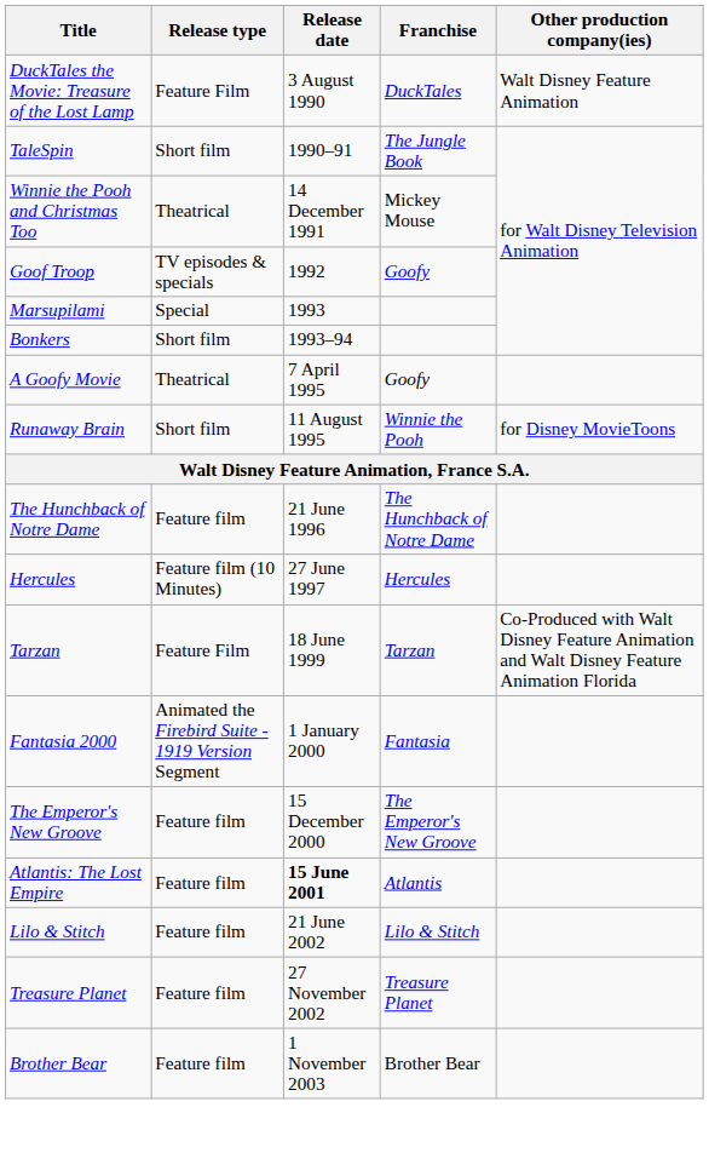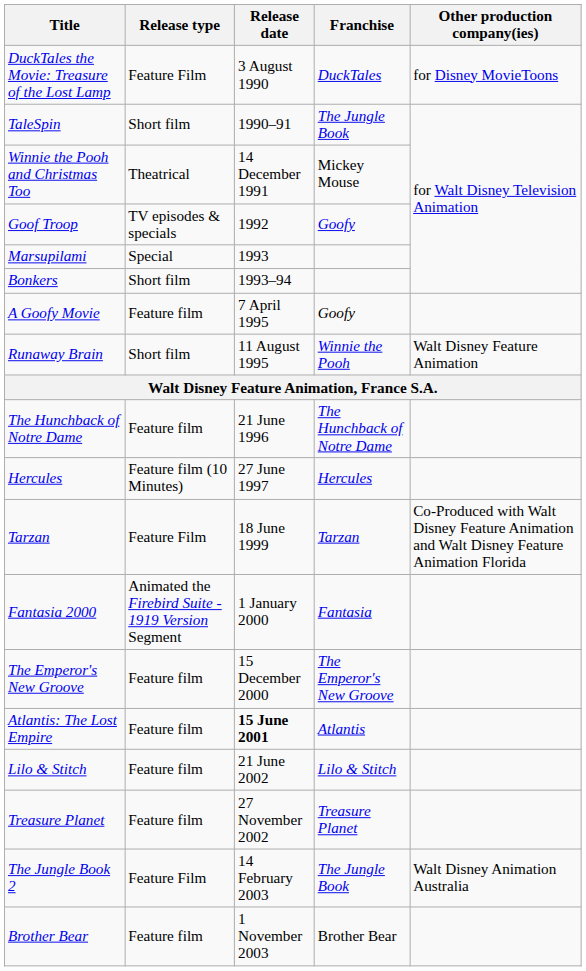DuckTales the Movie: Treasure of the Lost Lamp | Other production company(ies): Walt Disney Feature Animation -> for Disney MovieToons
A Goofy Movie | Release type: Theatrical -> Feature film
Runaway Brain | Other production company(ies): for Disney MovieToons -> Walt Disney Feature Animation
+ row: The Jungle Book 2 | Feature Film | 14 February 2003 | The Jungle Book | Walt Disney Animation Australia
